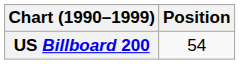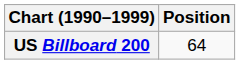US Billboard 200 | Position: 54 -> 64
